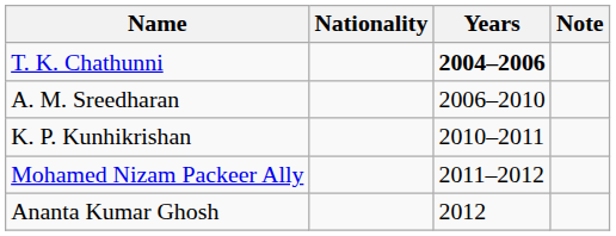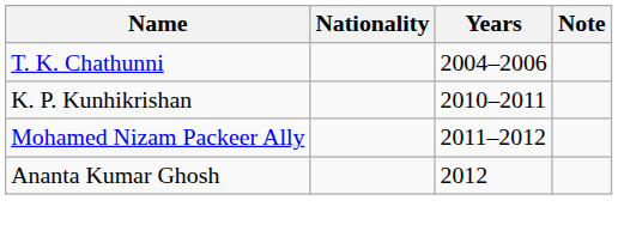T. K. Chathunni | Years: bold -> normal
- row: A. M. Sreedharan | 2006–2010
